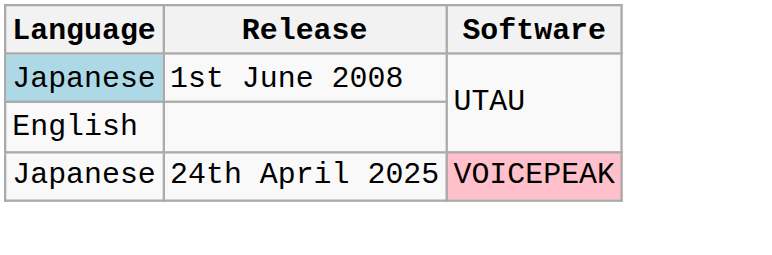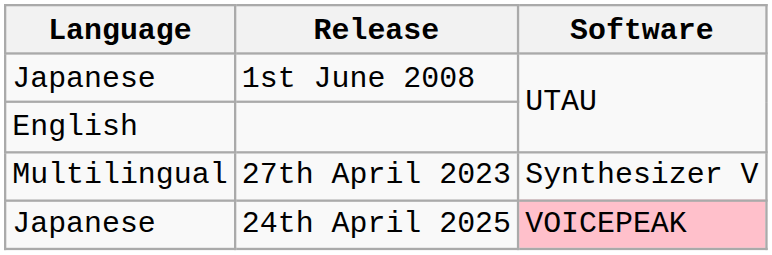1st June 2008 | Language: lightblue background -> no background
+ row: Multilingual | 27th April 2023 | Synthesizer V
